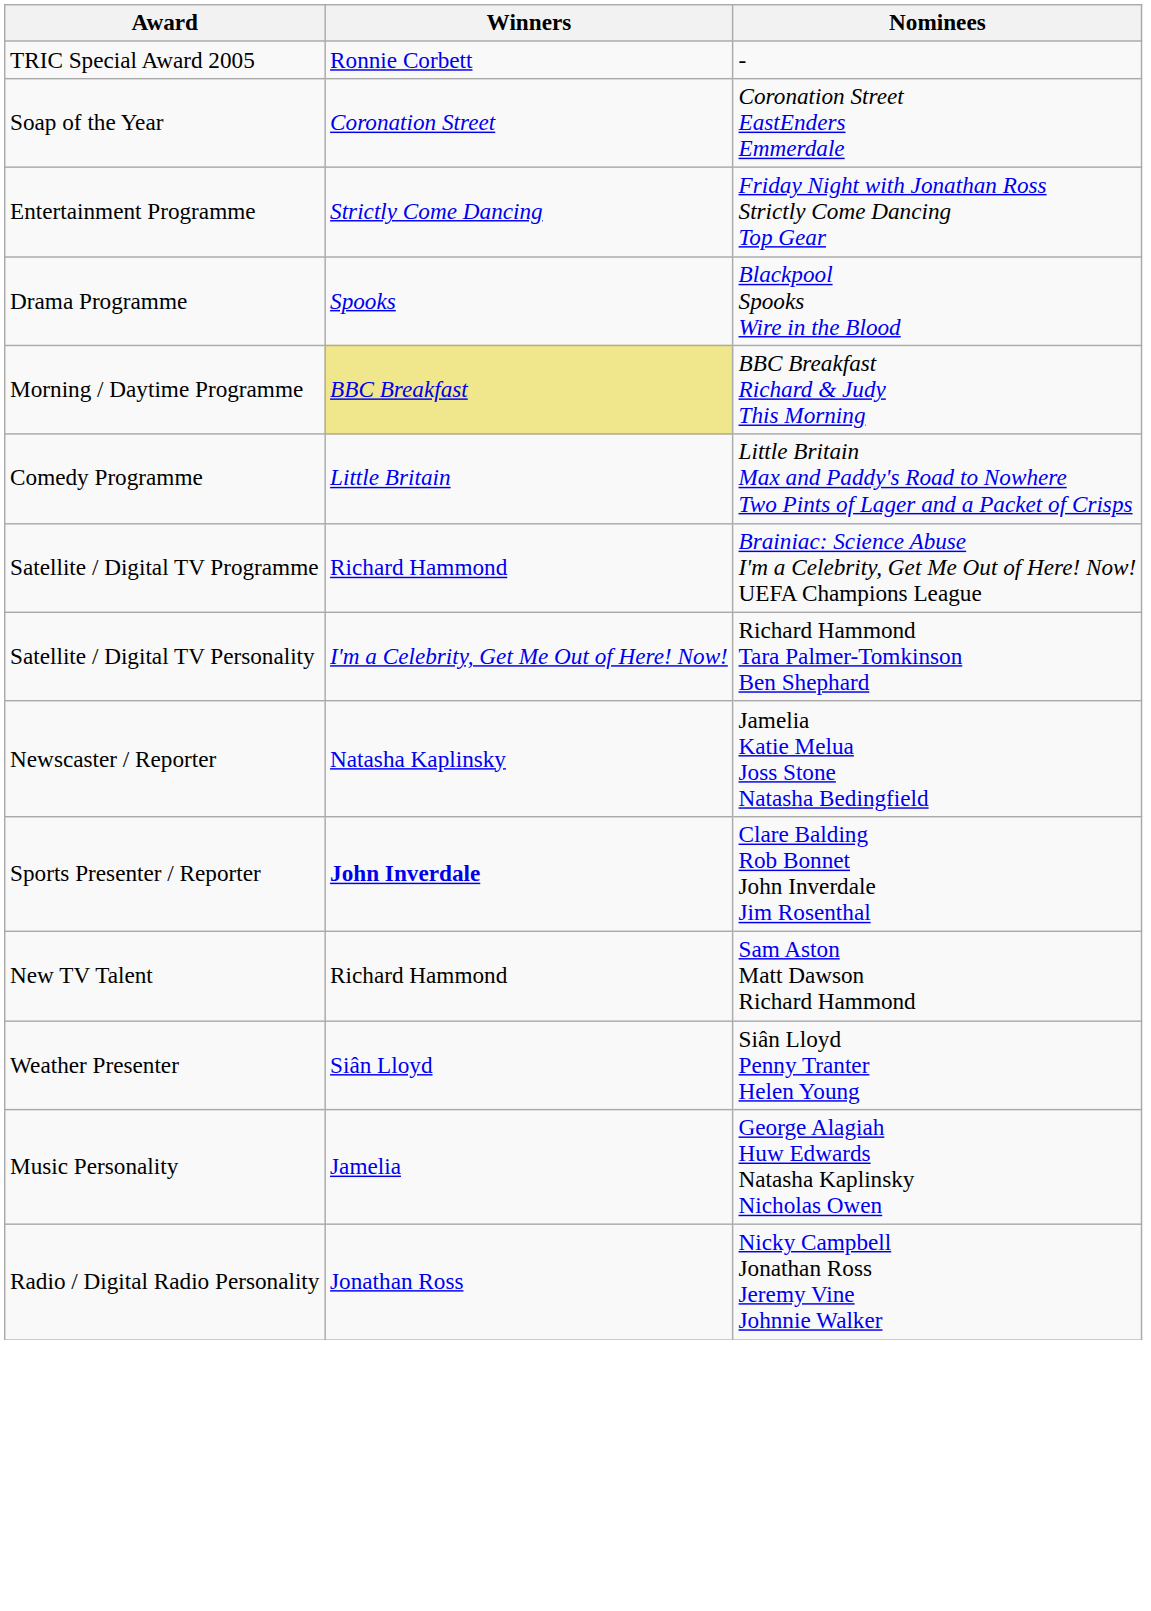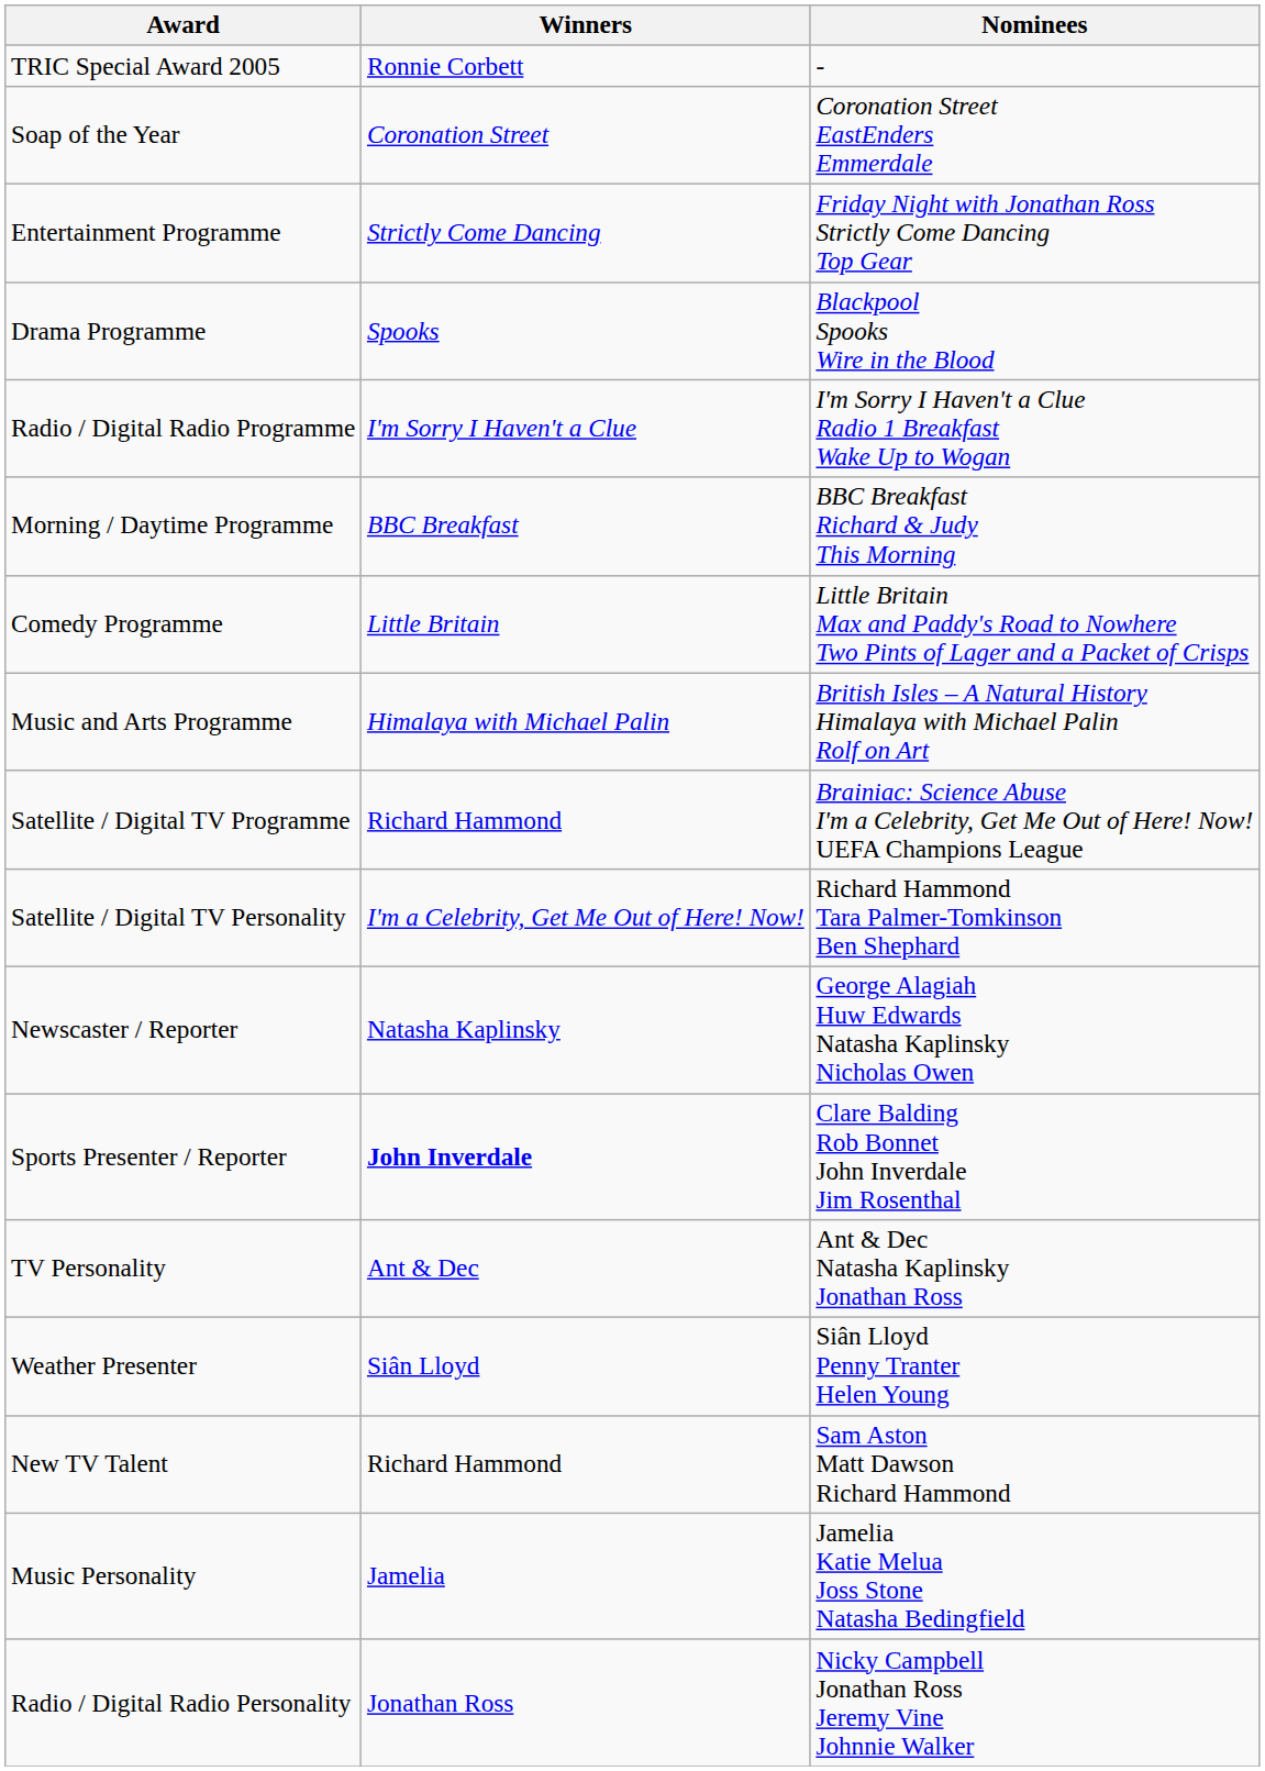+ row: Radio / Digital Radio Programme | I'm Sorry I Haven't a Clue | I'm Sorry I Haven't a Clue Radio 1 Breakfast Wake Up to Wogan
Morning / Daytime Programme | Winners: khaki background -> no background
+ row: Music and Arts Programme | Himalaya with Michael Palin | British Isles – A Natural History Himalaya with Michael Palin Rolf on Art
Newscaster / Reporter | Nominees: Jamelia Katie Melua Joss Stone Natasha Bedingfield -> George Alagiah Huw Edwards Natasha Kaplinsky Nicholas Owen
+ row: TV Personality | Ant & Dec | Ant & Dec Natasha Kaplinsky Jonathan Ross
rows swapped: New TV Talent <-> Weather Presenter
Music Personality | Nominees: George Alagiah Huw Edwards Natasha Kaplinsky Nicholas Owen -> Jamelia Katie Melua Joss Stone Natasha Bedingfield
